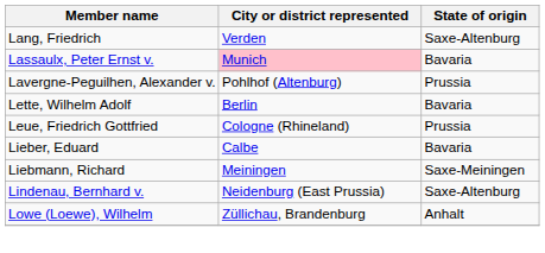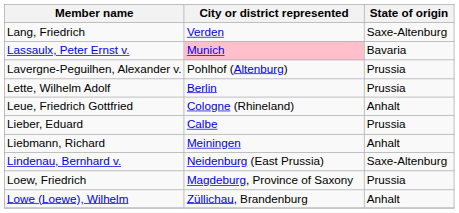Lette, Wilhelm Adolf | State of origin: Bavaria -> Prussia
Leue, Friedrich Gottfried | State of origin: Prussia -> Anhalt
Lieber, Eduard | State of origin: Bavaria -> Prussia
Liebmann, Richard | State of origin: Saxe-Meiningen -> Anhalt
+ row: Loew, Friedrich | Magdeburg, Province of Saxony | Prussia
